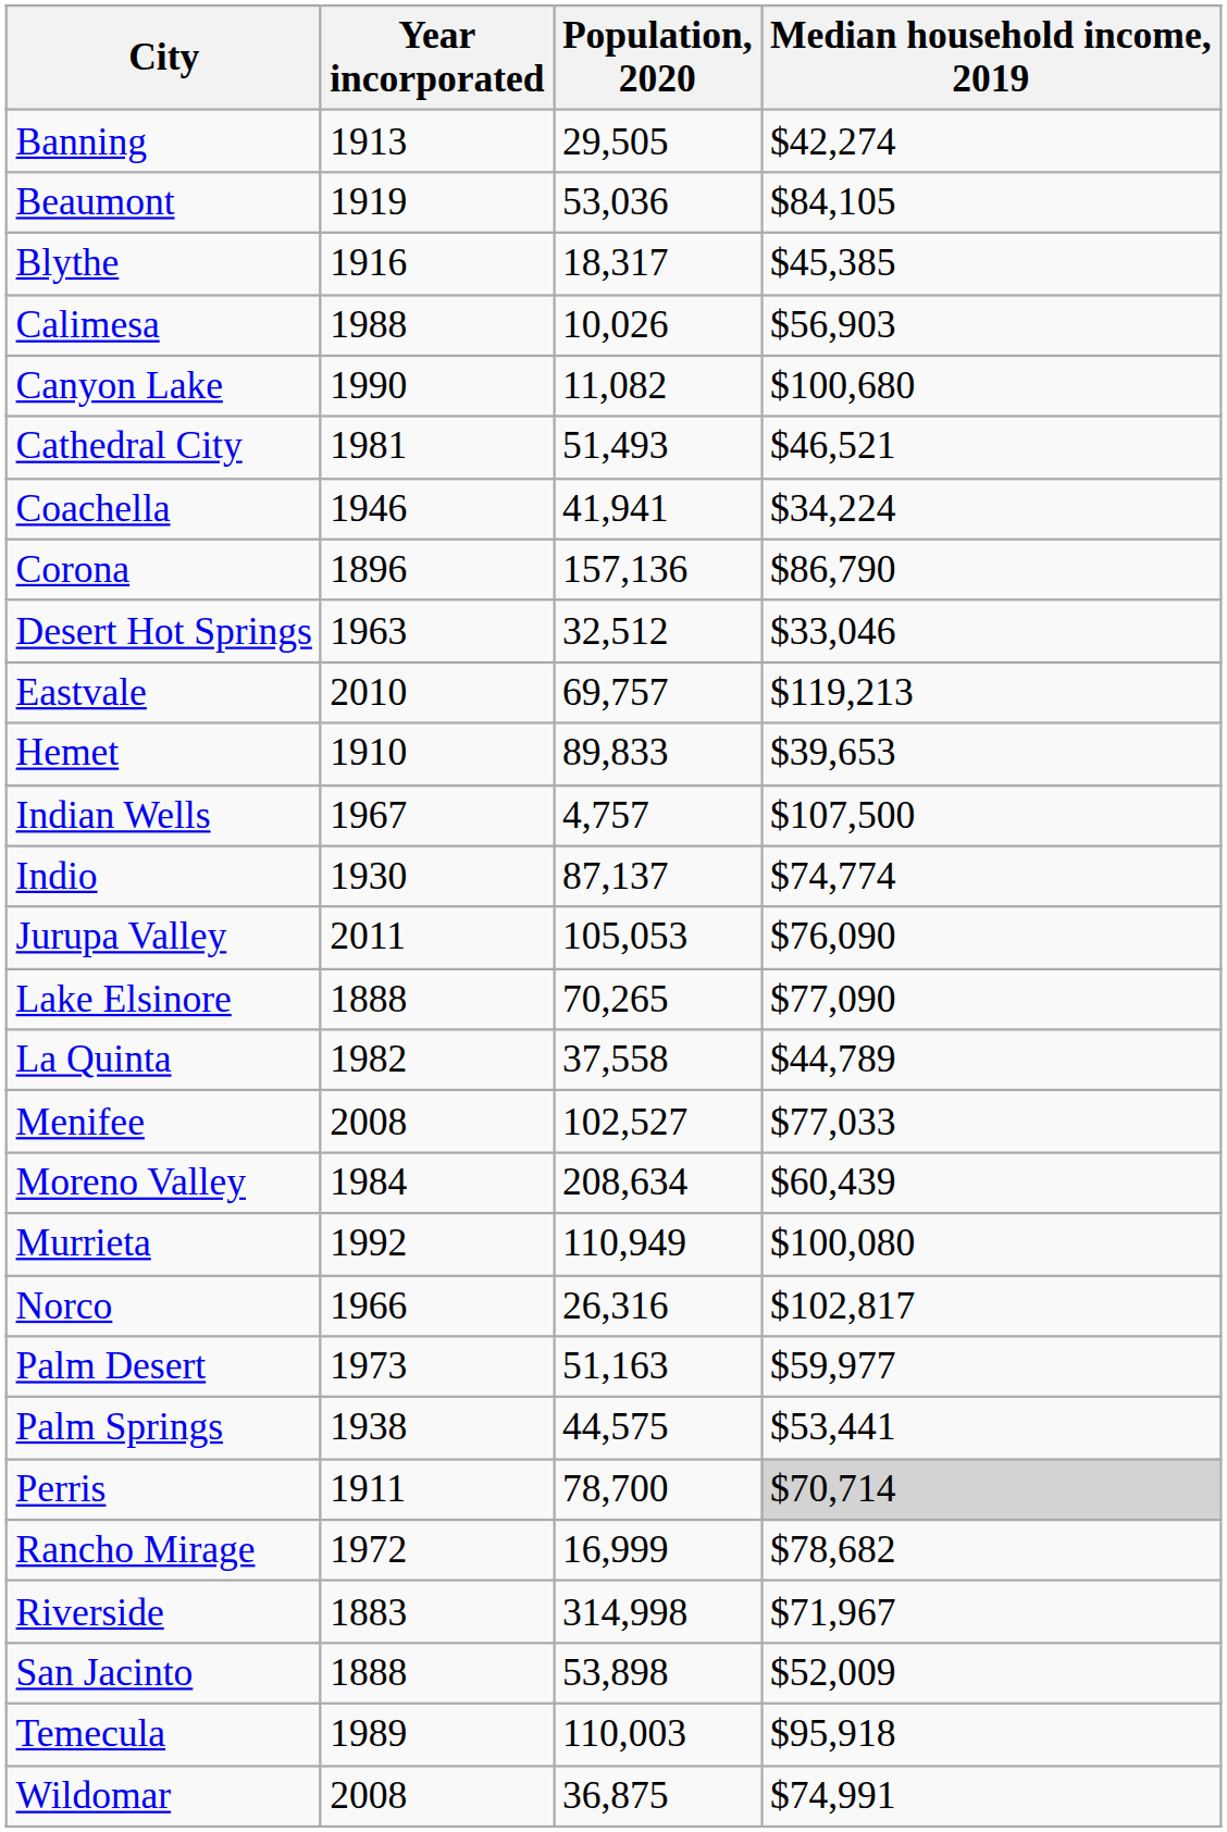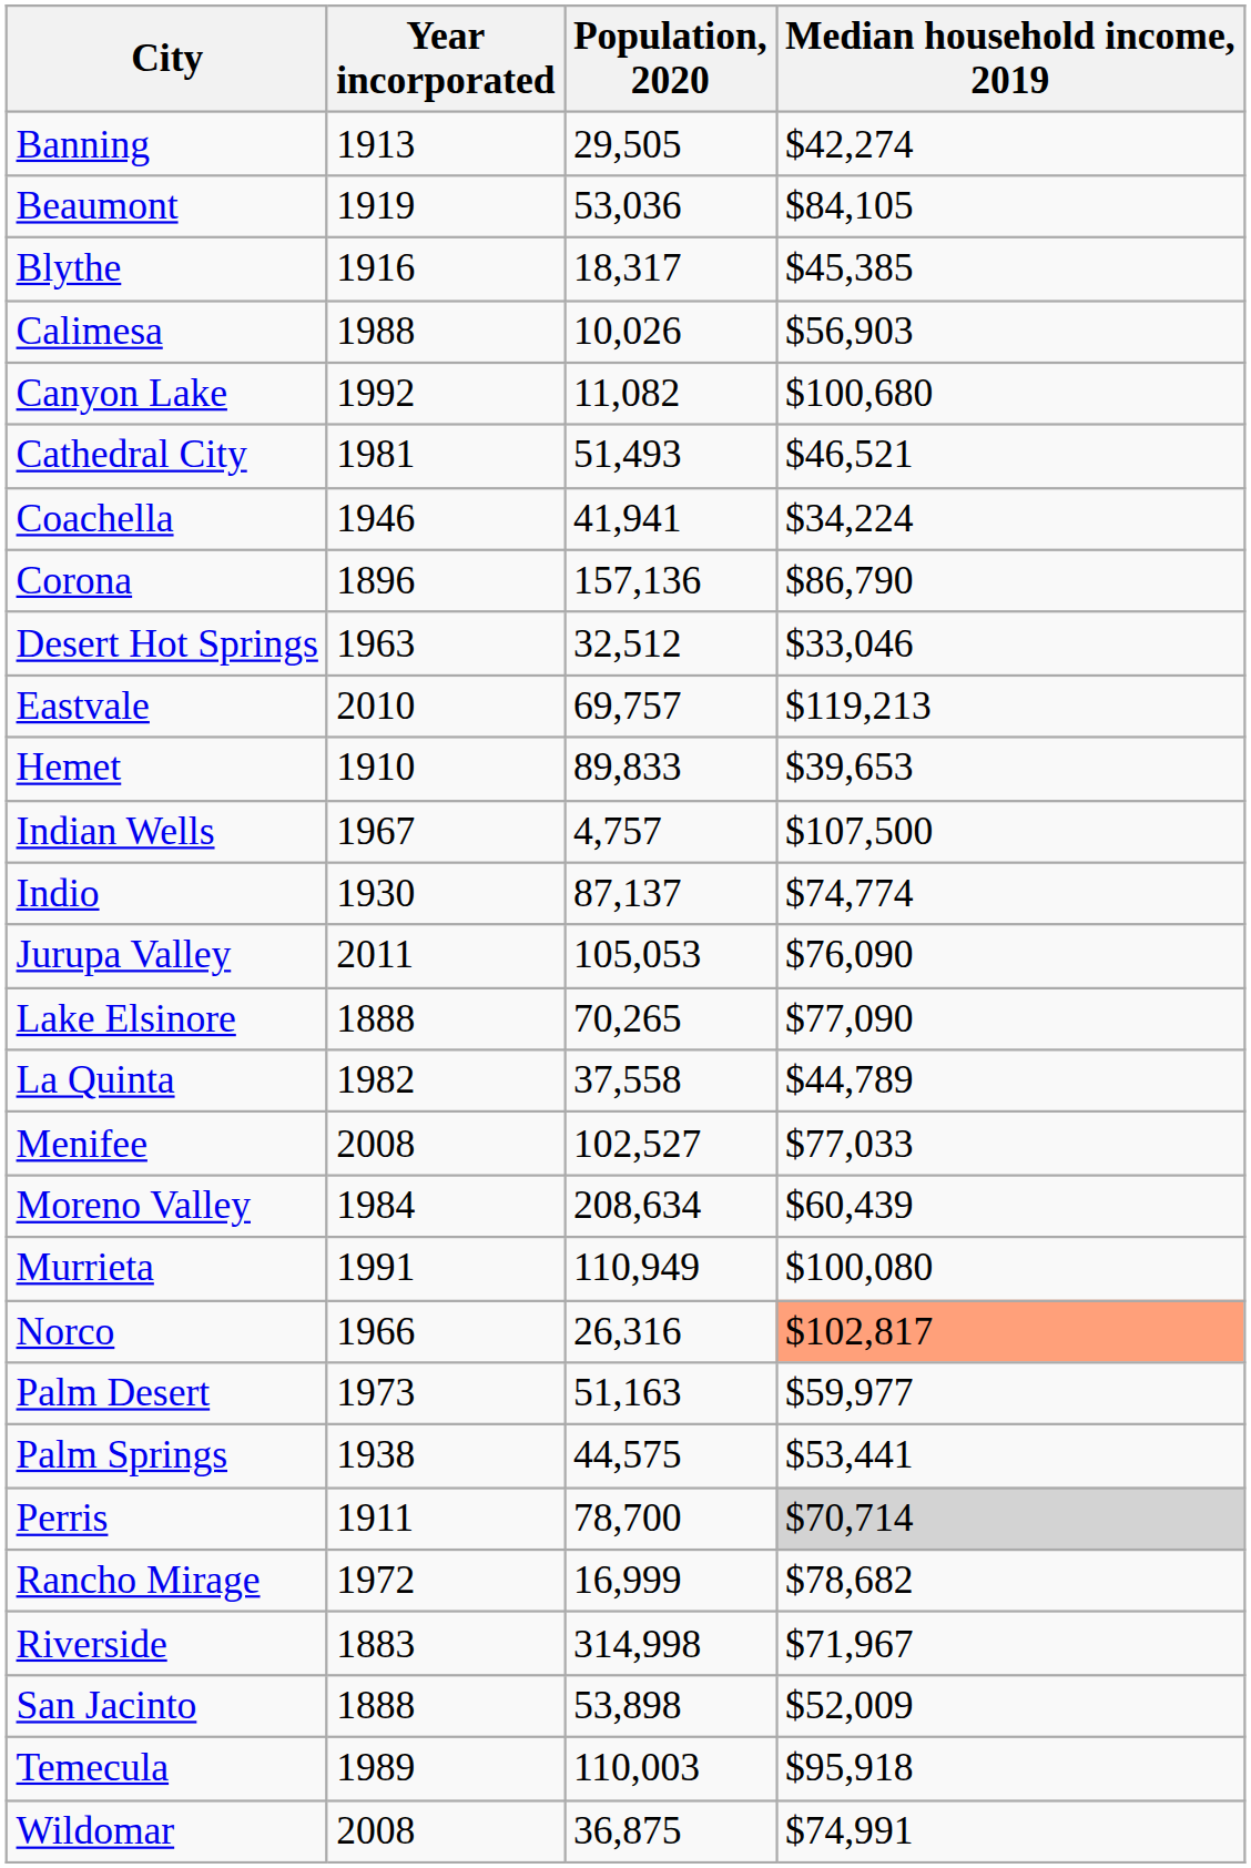Canyon Lake | Year incorporated: 1990 -> 1992
Murrieta | Year incorporated: 1992 -> 1991
Norco | Median household income, 2019: no background -> lightsalmon background
